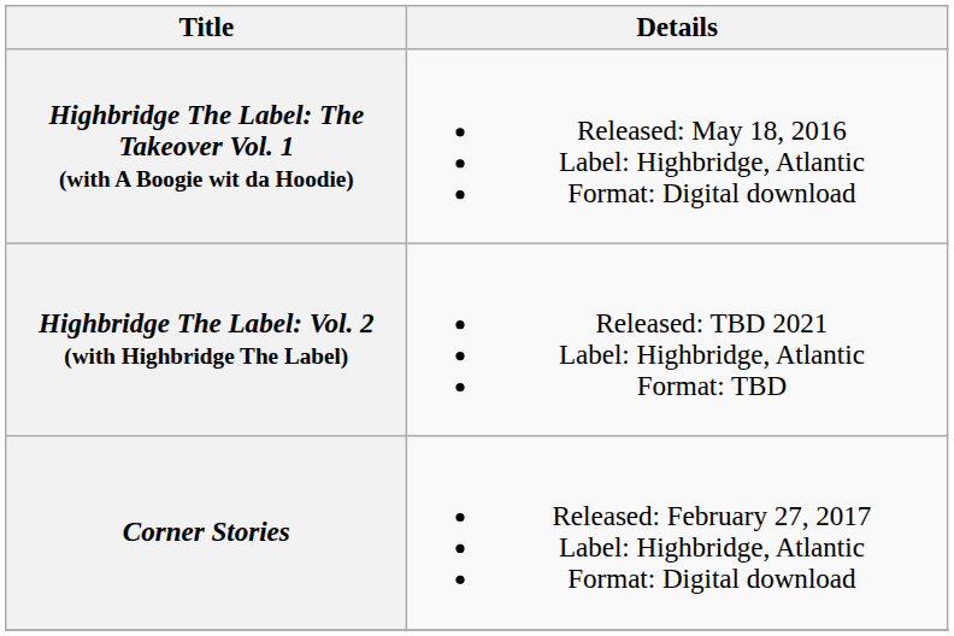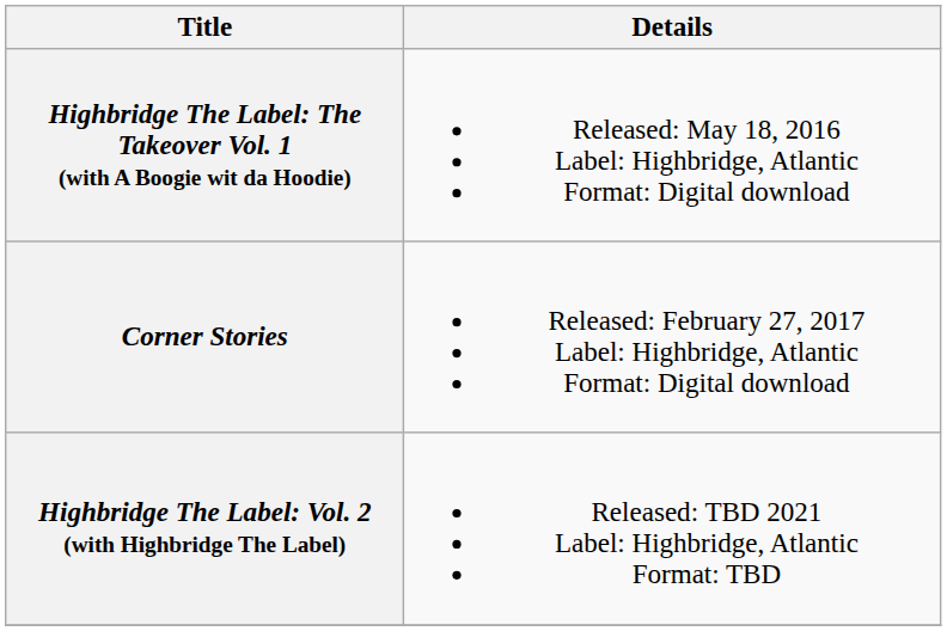rows swapped: Corner Stories <-> Highbridge The Label: Vol. 2 (with Highbridge The Label)
